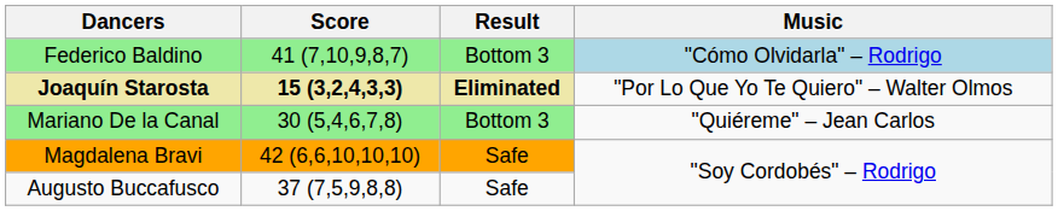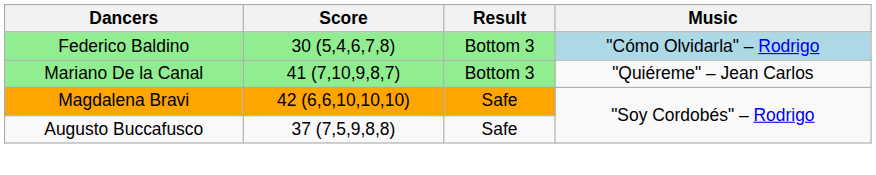Federico Baldino | Score: 41 (7,10,9,8,7) -> 30 (5,4,6,7,8)
- row: Joaquín Starosta | 15 (3,2,4,3,3) | Eliminated | "Por Lo Que Yo Te Quiero" – Walter Olmos
Mariano De la Canal | Score: 30 (5,4,6,7,8) -> 41 (7,10,9,8,7)
